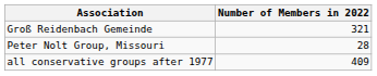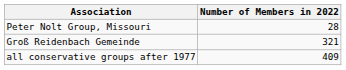rows swapped: Peter Nolt Group, Missouri <-> Groß Reidenbach Gemeinde
